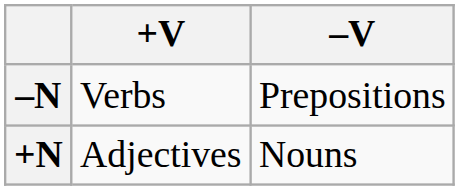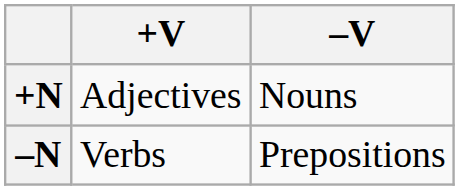rows swapped: +N <-> –N
